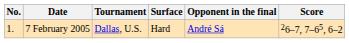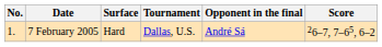columns swapped: Tournament <-> Surface
